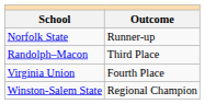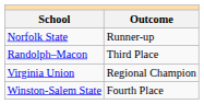Virginia Union | Outcome: Fourth Place -> Regional Champion
Winston-Salem State | Outcome: Regional Champion -> Fourth Place
